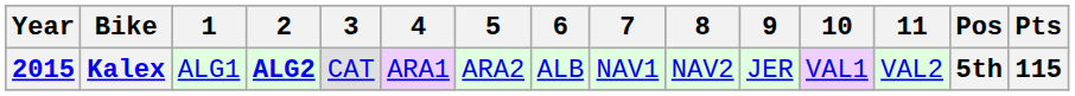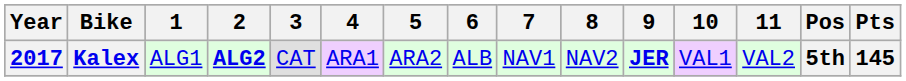Kalex | Year: 2015 -> 2017
Kalex | 9: normal -> bold
Kalex | Pts: 115 -> 145
